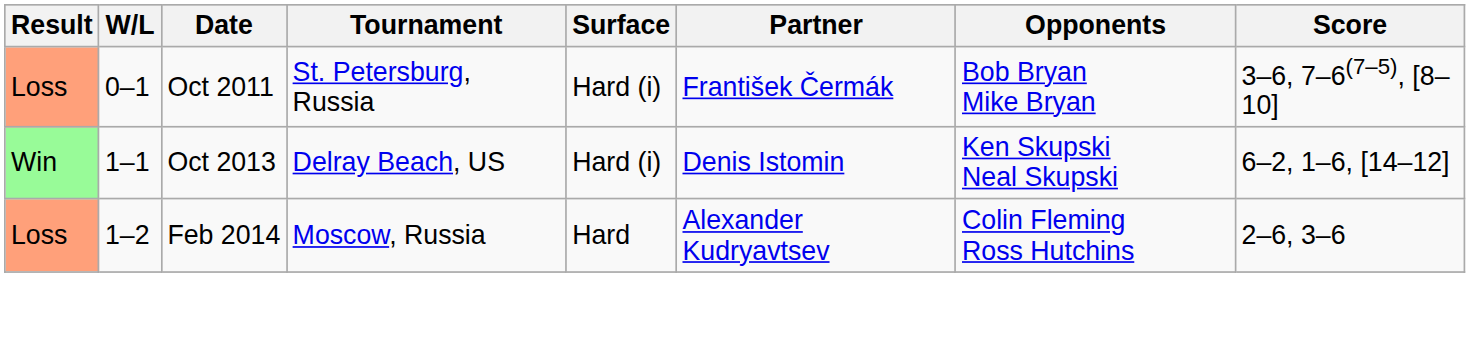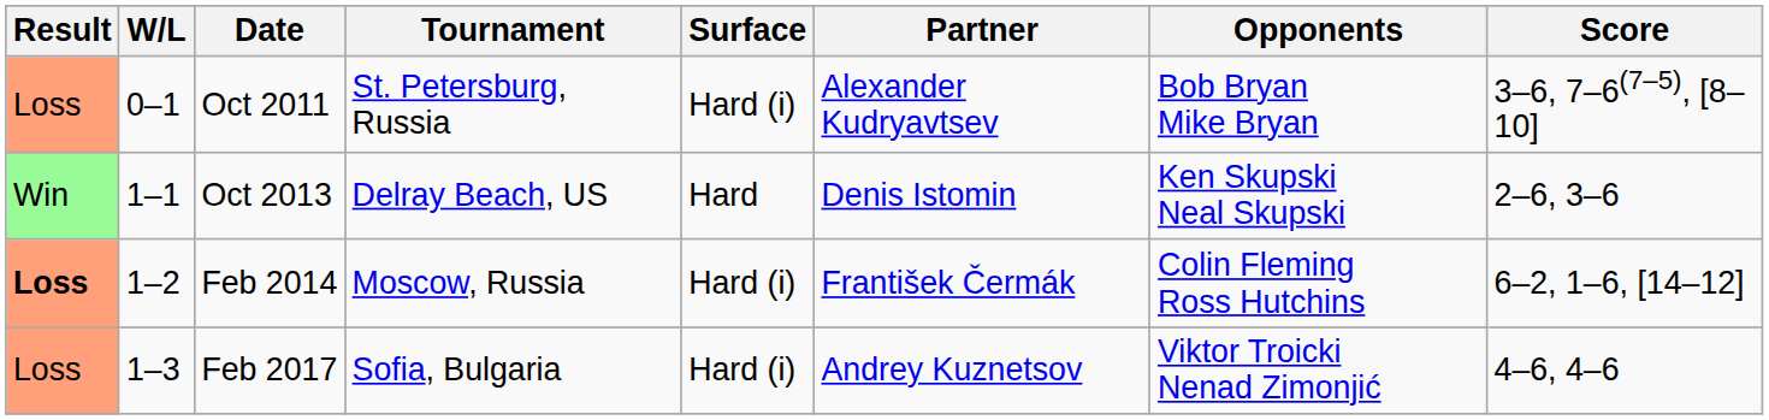Oct 2011 | Partner: František Čermák -> Alexander Kudryavtsev
Oct 2013 | Surface: Hard (i) -> Hard
Oct 2013 | Score: 6–2, 1–6, [14–12] -> 2–6, 3–6
Feb 2014 | Result: normal -> bold
Feb 2014 | Surface: Hard -> Hard (i)
Feb 2014 | Partner: Alexander Kudryavtsev -> František Čermák
Feb 2014 | Score: 2–6, 3–6 -> 6–2, 1–6, [14–12]
+ row: Loss | 1–3 | Feb 2017 | Sofia, Bulgaria | Hard (i) | Andrey Kuznetsov | Viktor Troicki Nenad Zimonjić | 4–6, 4–6
